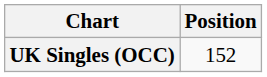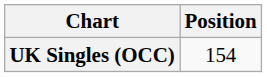UK Singles (OCC) | Position: 152 -> 154
